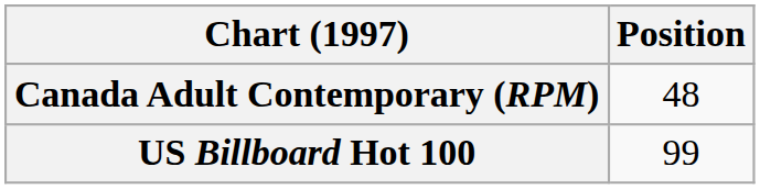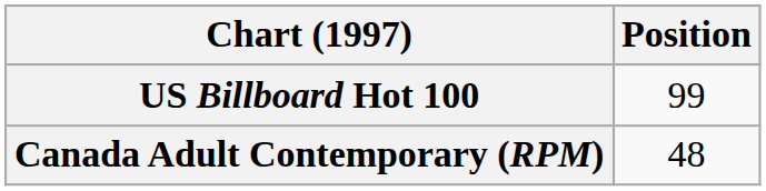rows swapped: Canada Adult Contemporary (RPM) <-> US Billboard Hot 100
